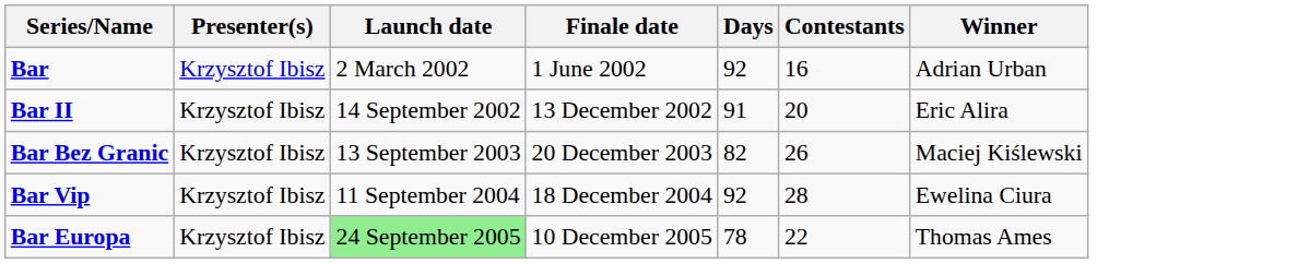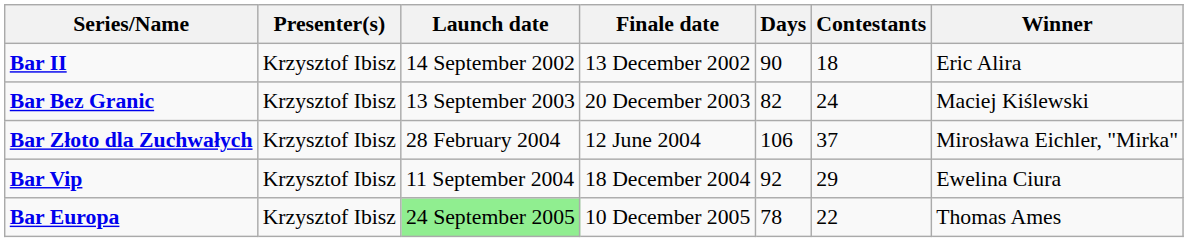- row: Bar | Krzysztof Ibisz | 2 March 2002 | 1 June 2002 | 92 | 16 | Adrian Urban
Bar II | Days: 91 -> 90
Bar II | Contestants: 20 -> 18
Bar Bez Granic | Contestants: 26 -> 24
+ row: Bar Złoto dla Zuchwałych | Krzysztof Ibisz | 28 February 2004 | 12 June 2004 | 106 | 37 | Mirosława Eichler, "Mirka"
Bar Vip | Contestants: 28 -> 29
